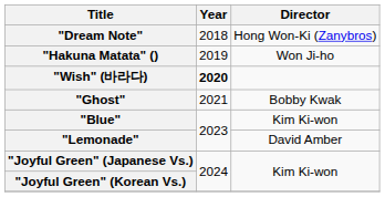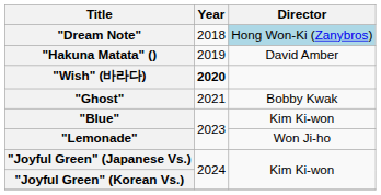"Dream Note" | Director: no background -> lightblue background
"Hakuna Matata" () | Director: Won Ji-ho -> David Amber
"Lemonade" | Director: David Amber -> Won Ji-ho
